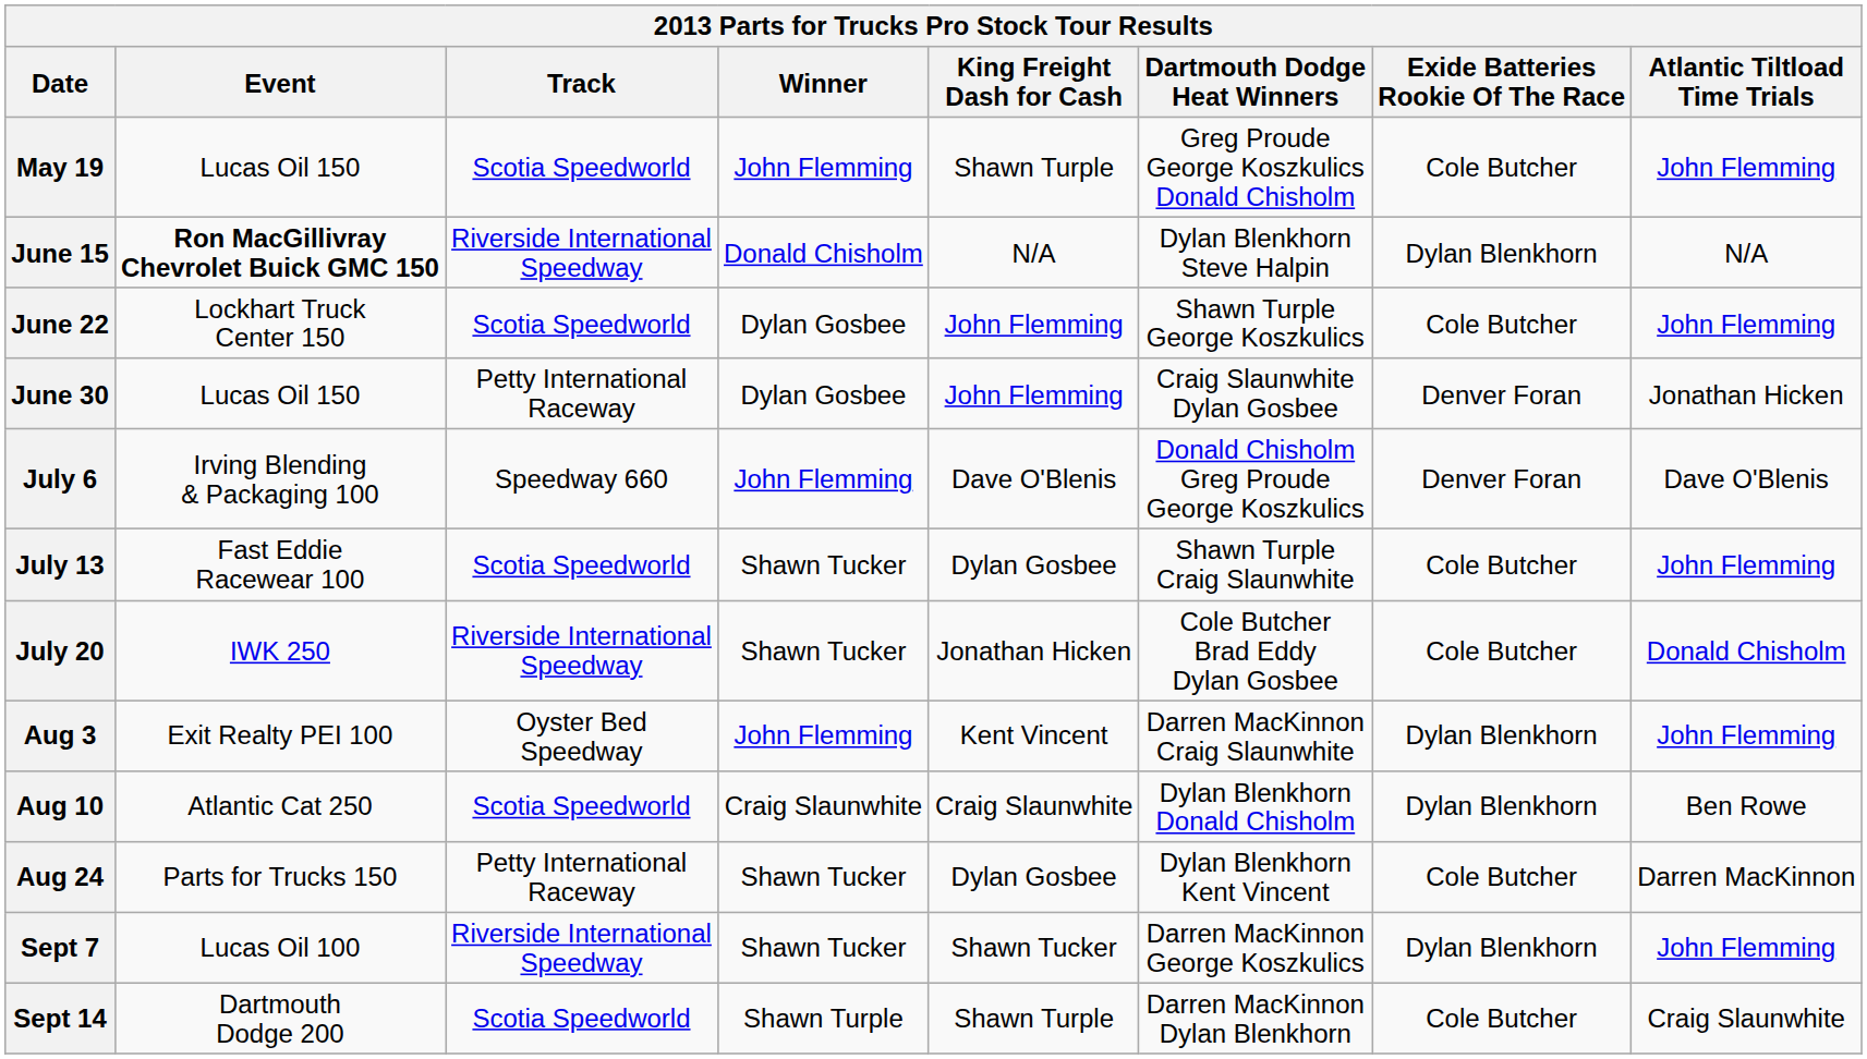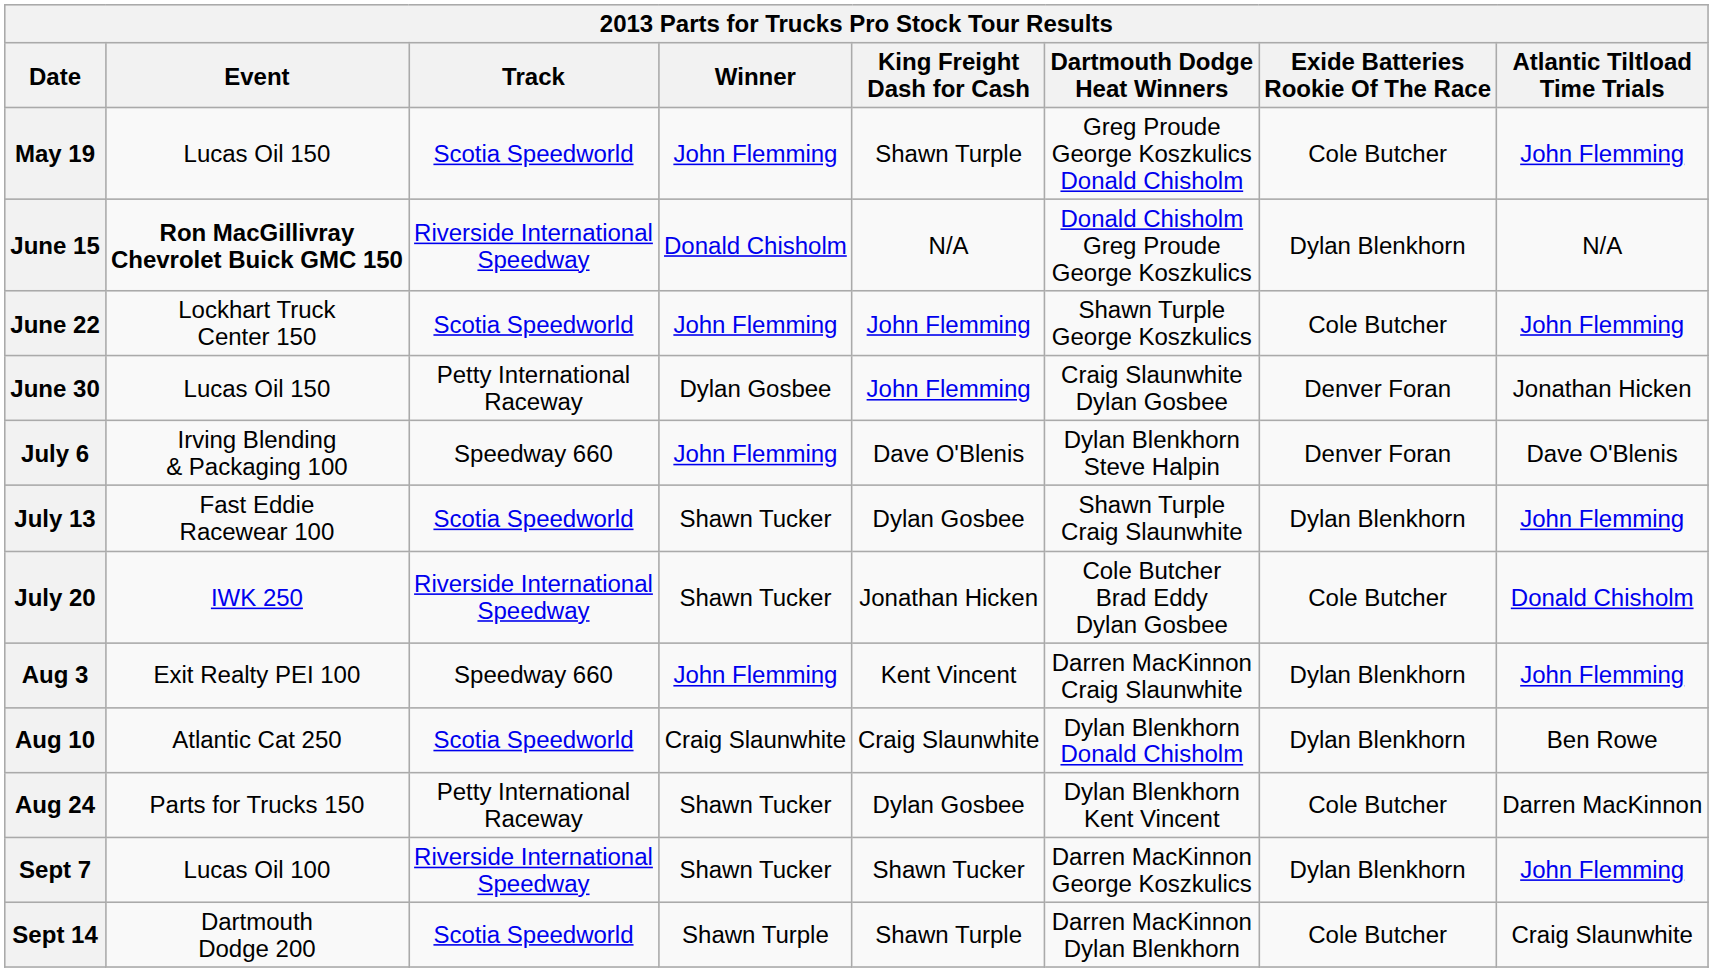June 15 | Dartmouth Dodge Heat Winners: Dylan Blenkhorn Steve Halpin -> Donald Chisholm Greg Proude George Koszkulics
June 22 | Winner: Dylan Gosbee -> John Flemming
July 6 | Dartmouth Dodge Heat Winners: Donald Chisholm Greg Proude George Koszkulics -> Dylan Blenkhorn Steve Halpin
July 13 | Exide Batteries Rookie Of The Race: Cole Butcher -> Dylan Blenkhorn
Aug 3 | Track: Oyster Bed Speedway -> Speedway 660
